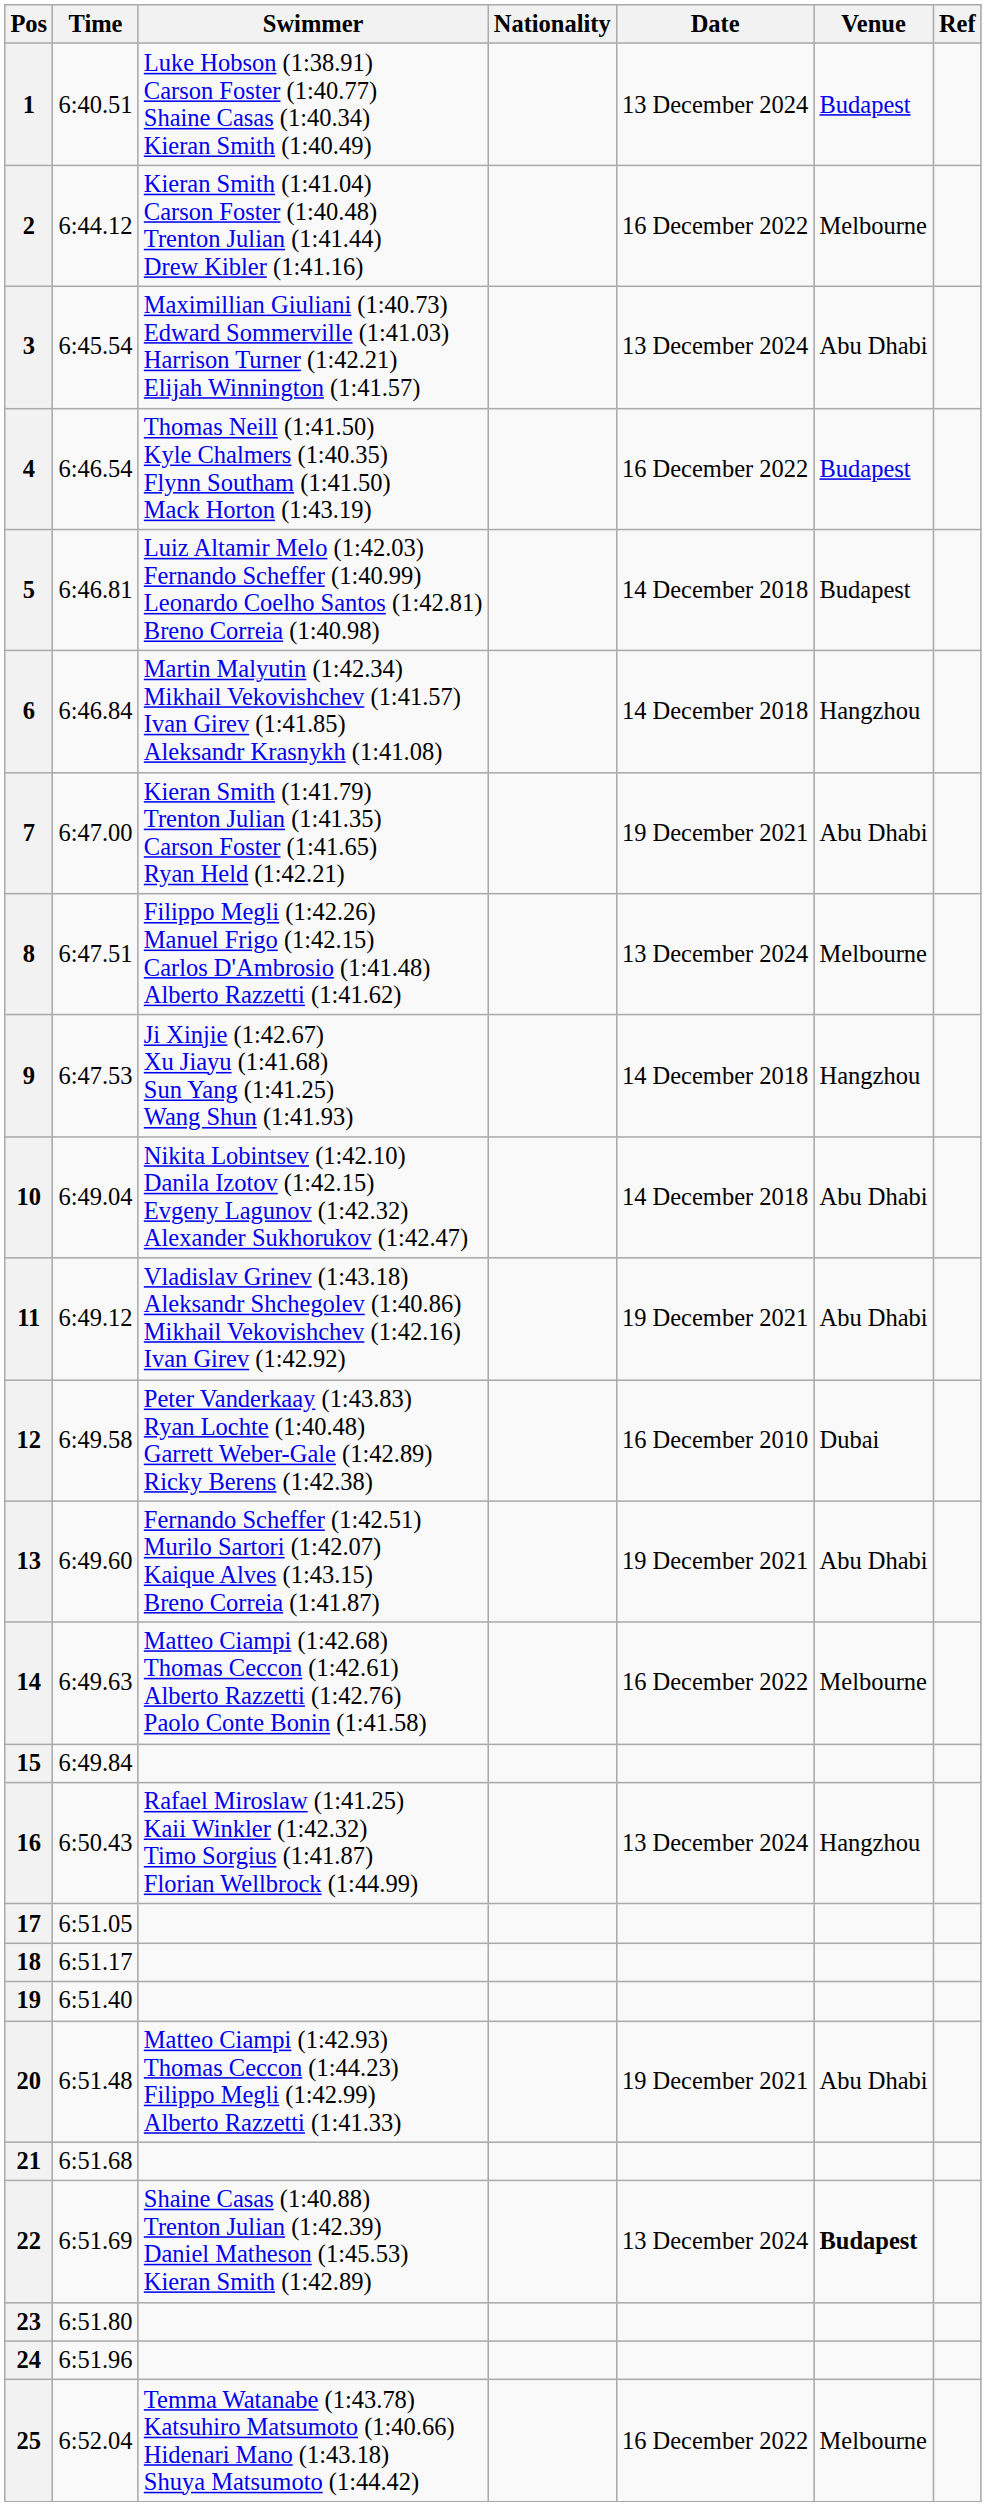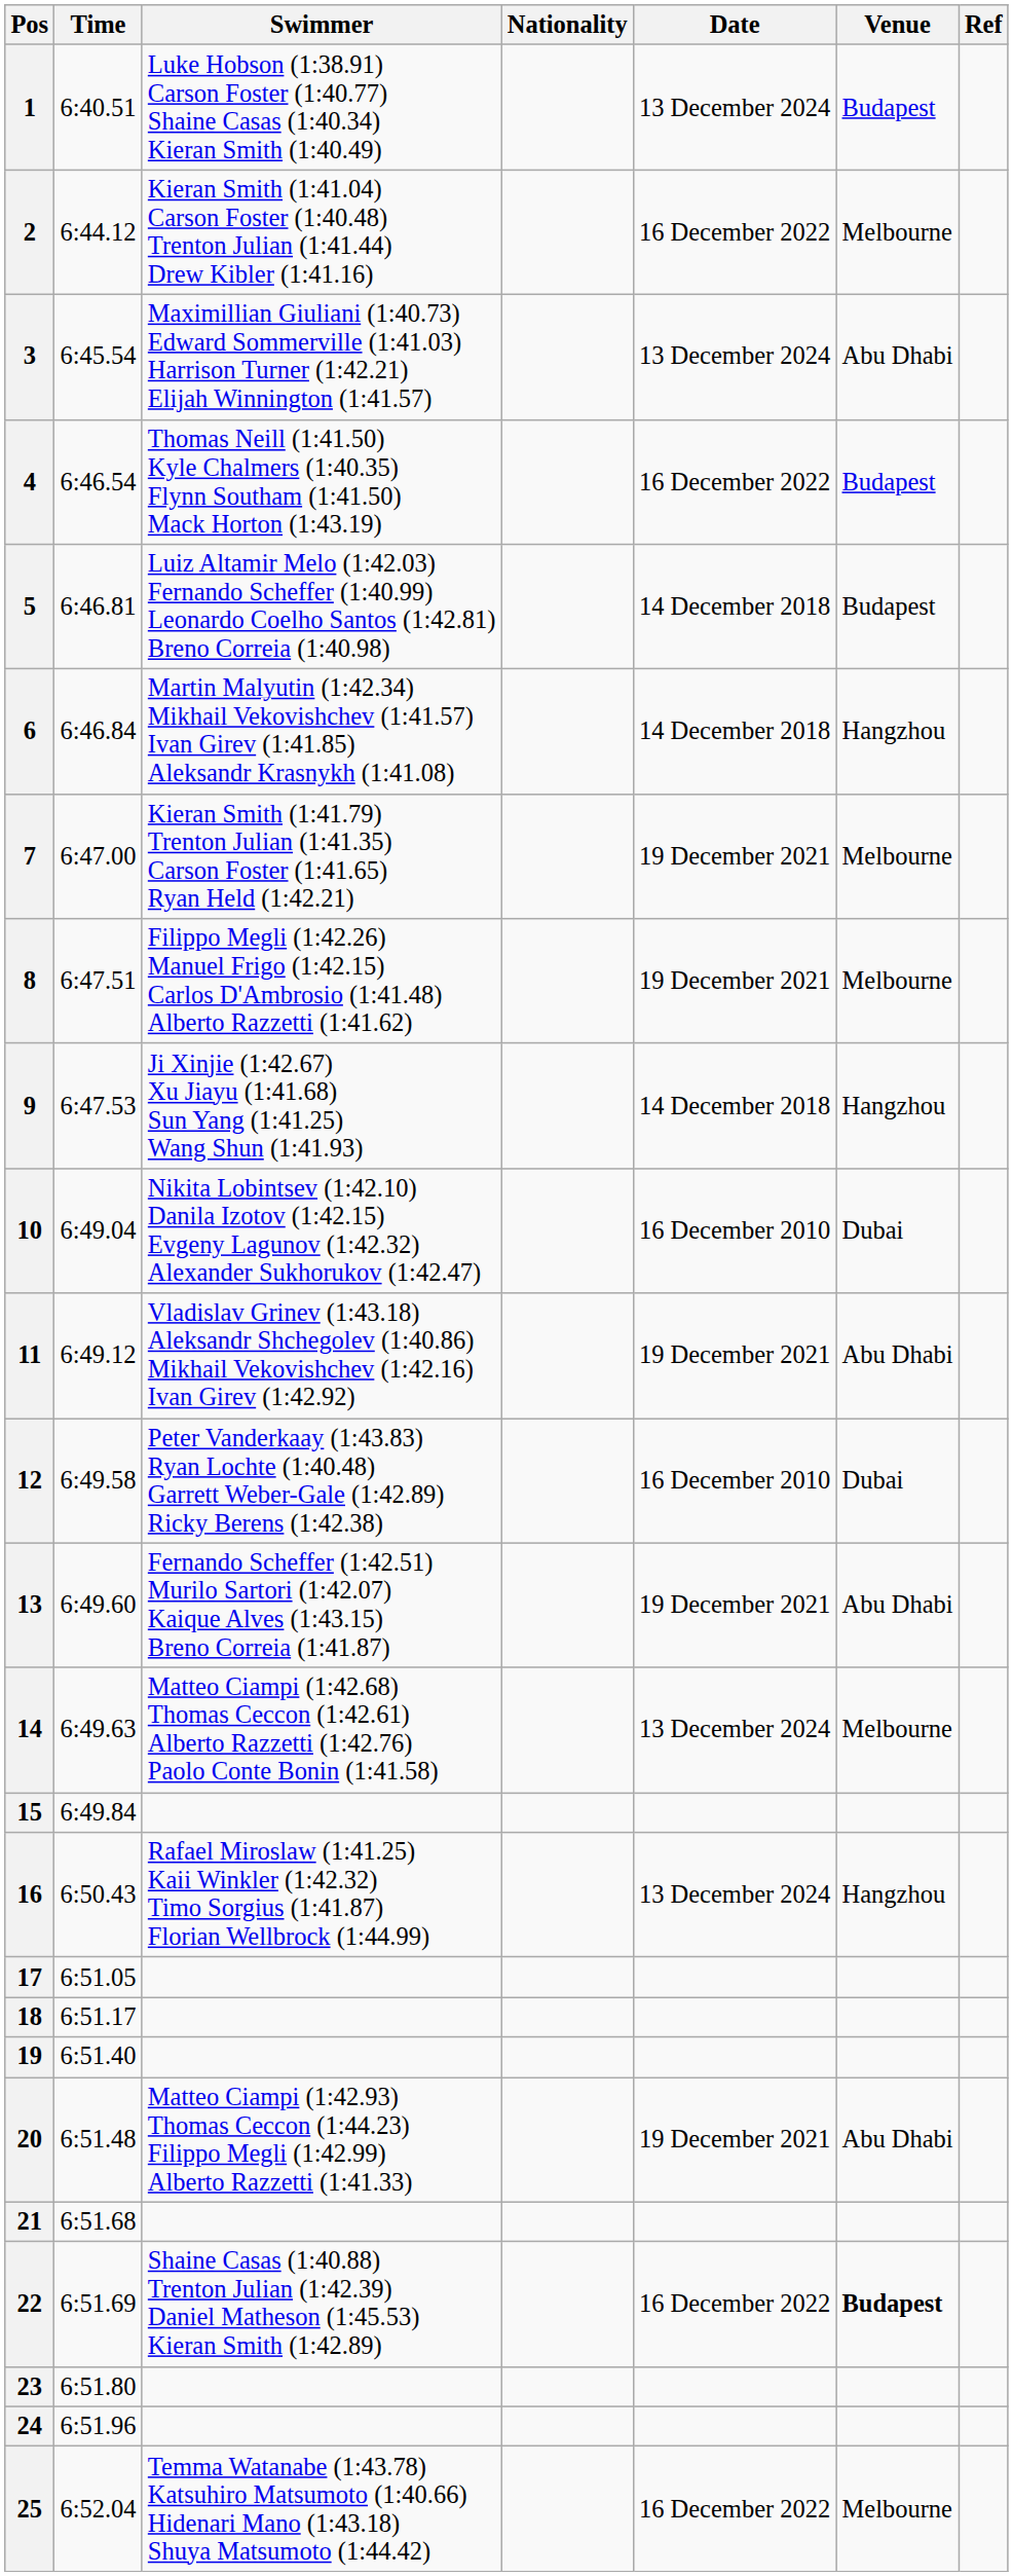7 | Venue: Abu Dhabi -> Melbourne
8 | Date: 13 December 2024 -> 19 December 2021
10 | Date: 14 December 2018 -> 16 December 2010
10 | Venue: Abu Dhabi -> Dubai
14 | Date: 16 December 2022 -> 13 December 2024
22 | Date: 13 December 2024 -> 16 December 2022
